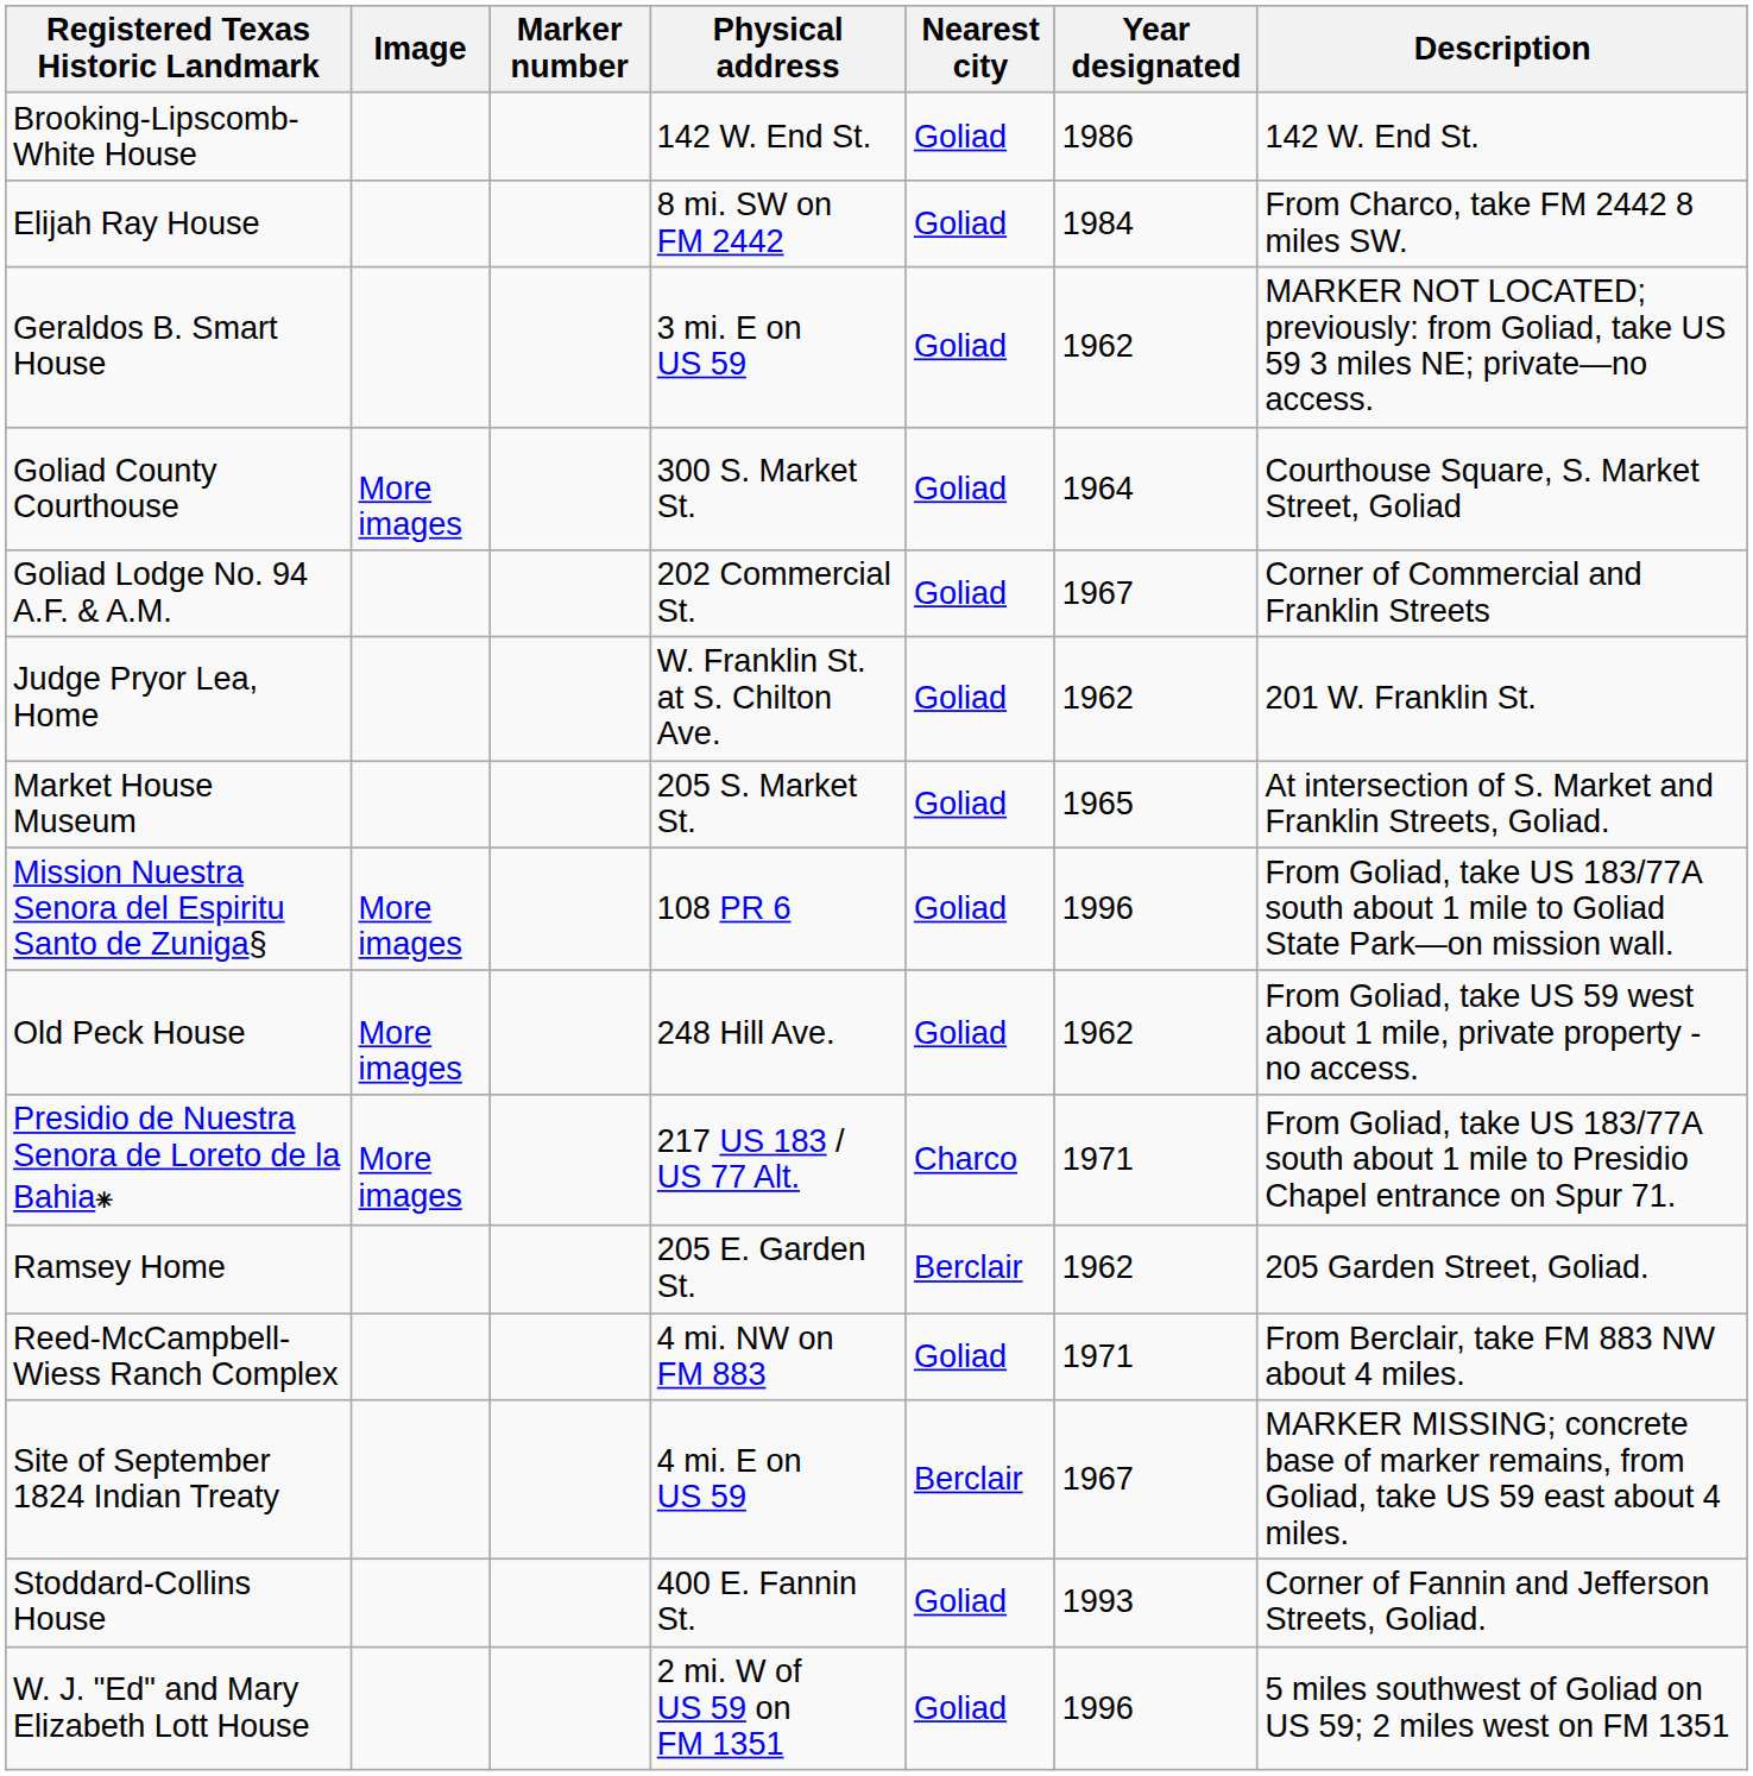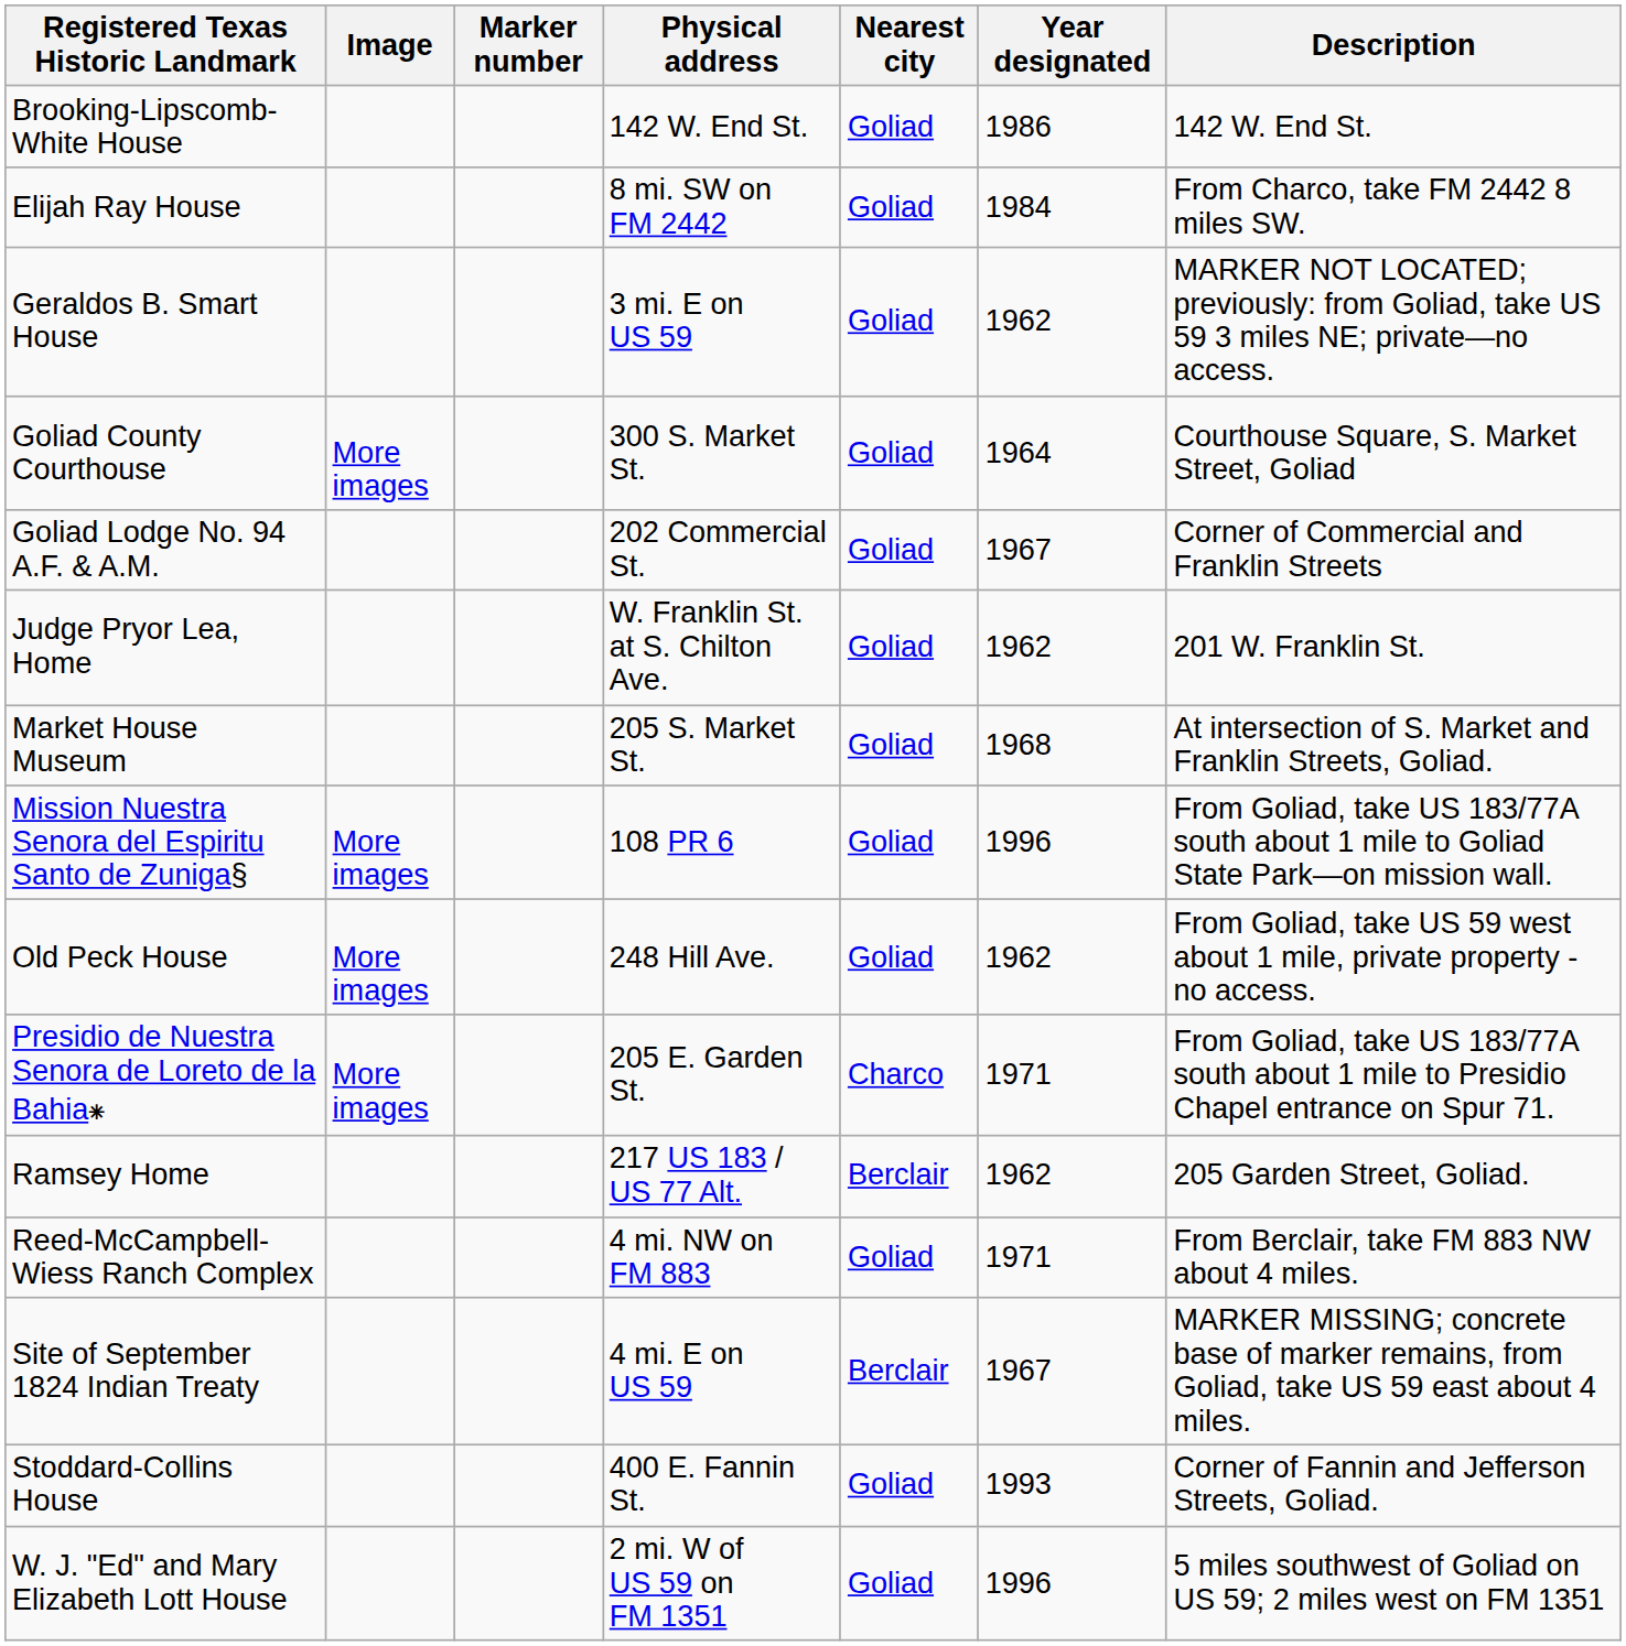Market House Museum | Year designated: 1965 -> 1968
Presidio de Nuestra Senora de Loreto de la Bahia⁕ | Physical address: 217 US 183 / US 77 Alt. -> 205 E. Garden St.
Ramsey Home | Physical address: 205 E. Garden St. -> 217 US 183 / US 77 Alt.
